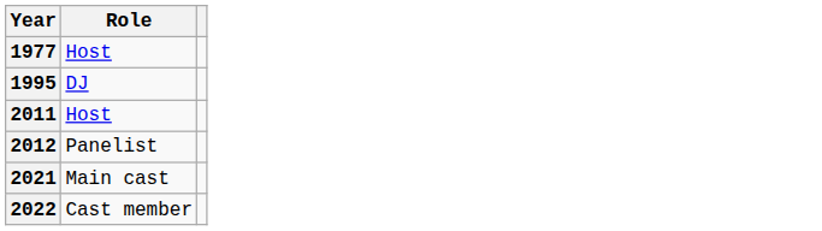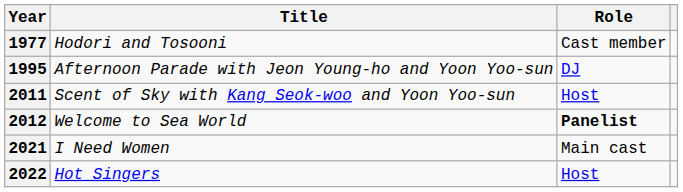+ column: Title | Hodori and Tosooni | Afternoon Parade with Jeon Young-ho and Yoon Yoo-sun | Scent of Sky with Kang Seok-woo and Yoon Yoo-sun | Welcome to Sea World | I Need Women | Hot Singers
1977 | Role: Host -> Cast member
2012 | Role: normal -> bold
2022 | Role: Cast member -> Host
